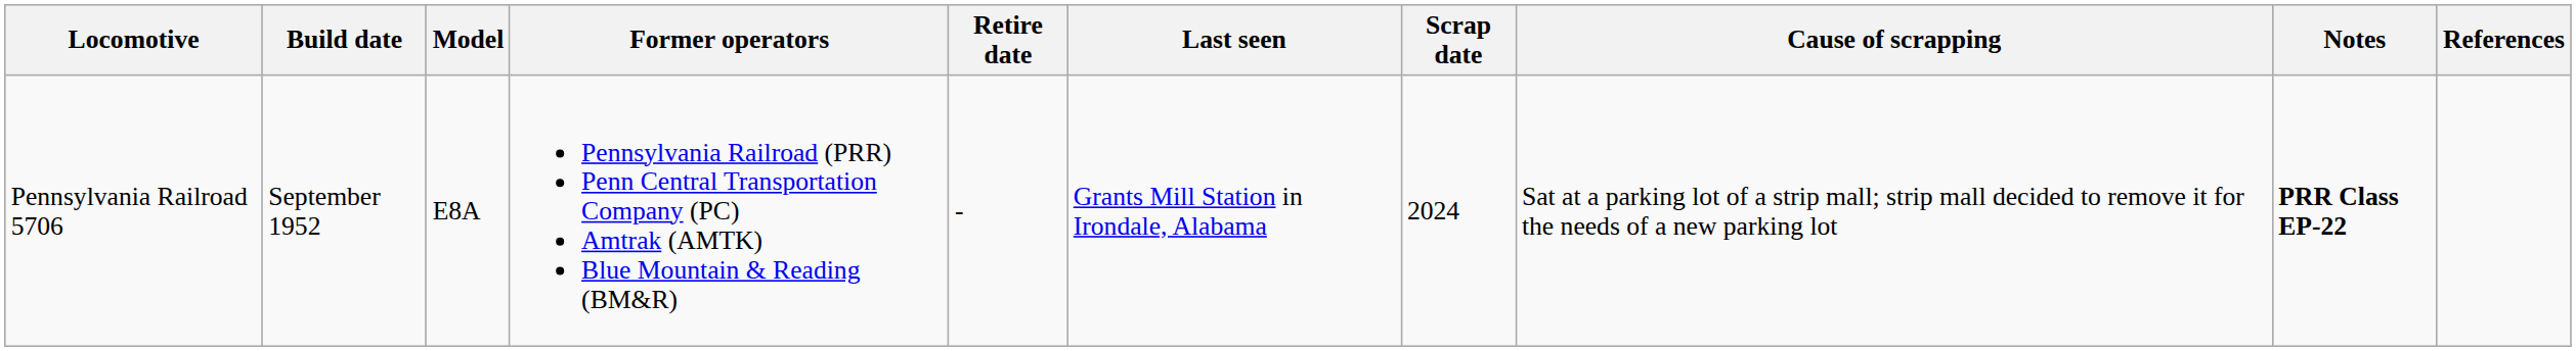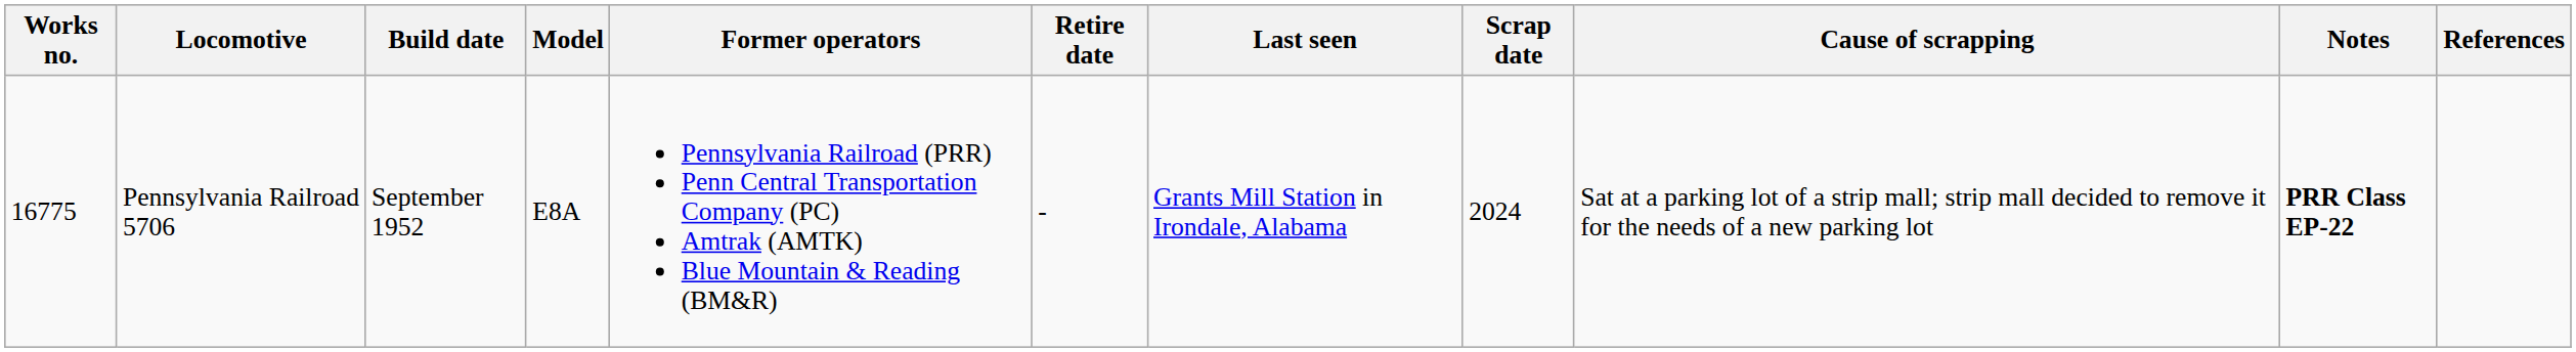+ column: Works no. | 16775
